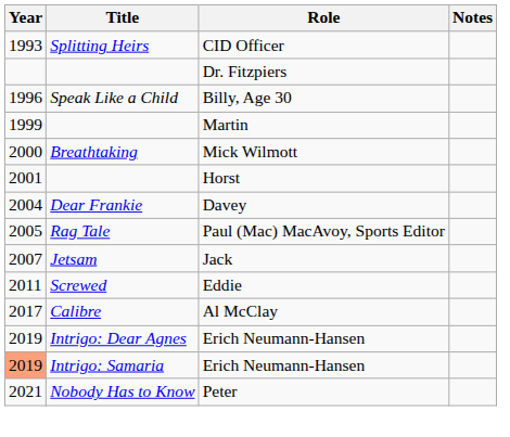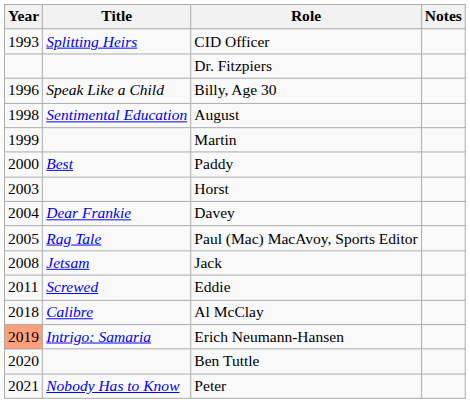+ row: 1998 | Sentimental Education | August
+ row: 2000 | Best | Paddy
- row: 2000 | Breathtaking | Mick Wilmott
Horst | Year: 2001 -> 2003
Jack | Year: 2007 -> 2008
Al McClay | Year: 2017 -> 2018
- row: 2019 | Intrigo: Dear Agnes | Erich Neumann-Hansen
+ row: 2020 | Ben Tuttle
